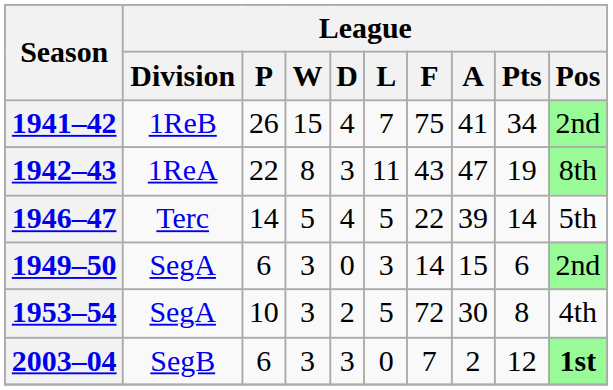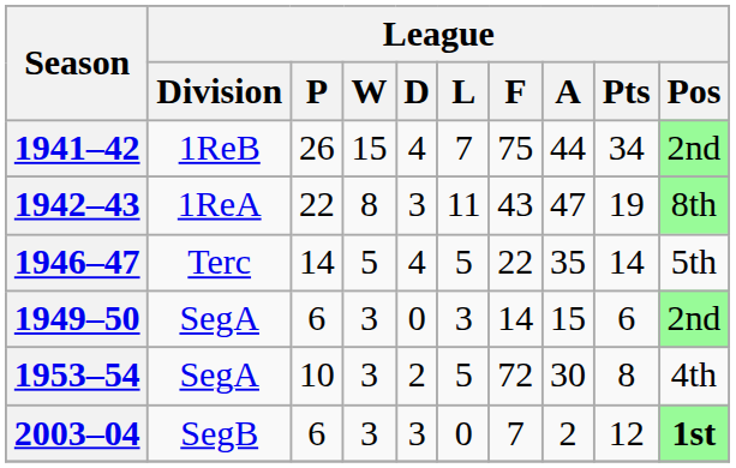1941–42 | League / A: 41 -> 44
1946–47 | League / A: 39 -> 35
